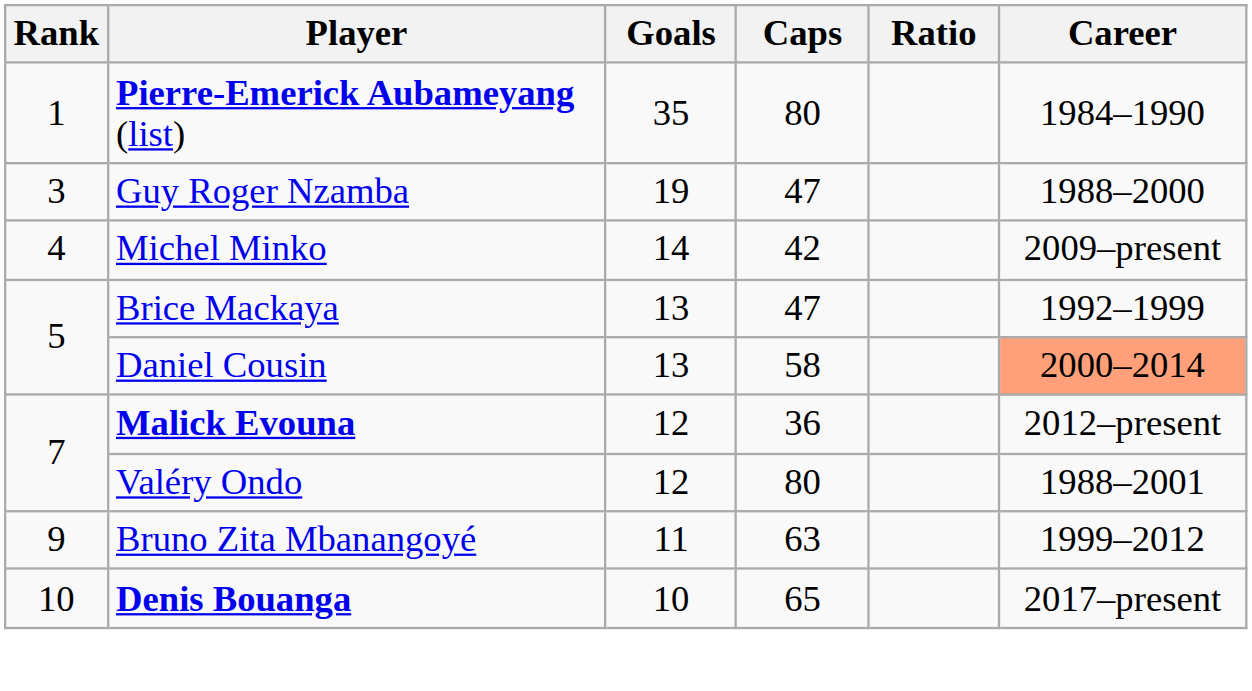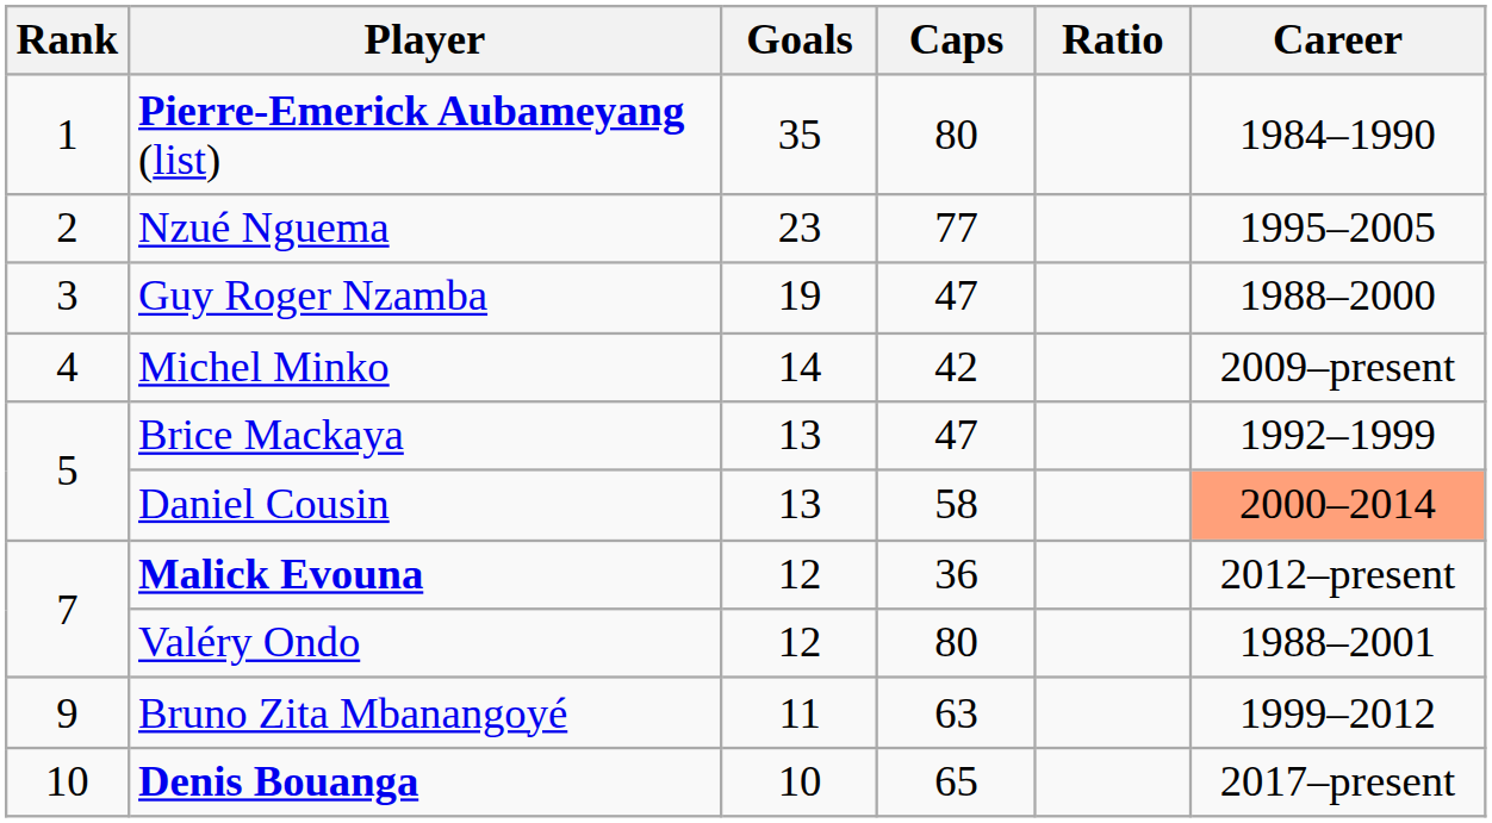+ row: 2 | Nzué Nguema | 23 | 77 | 1995–2005
